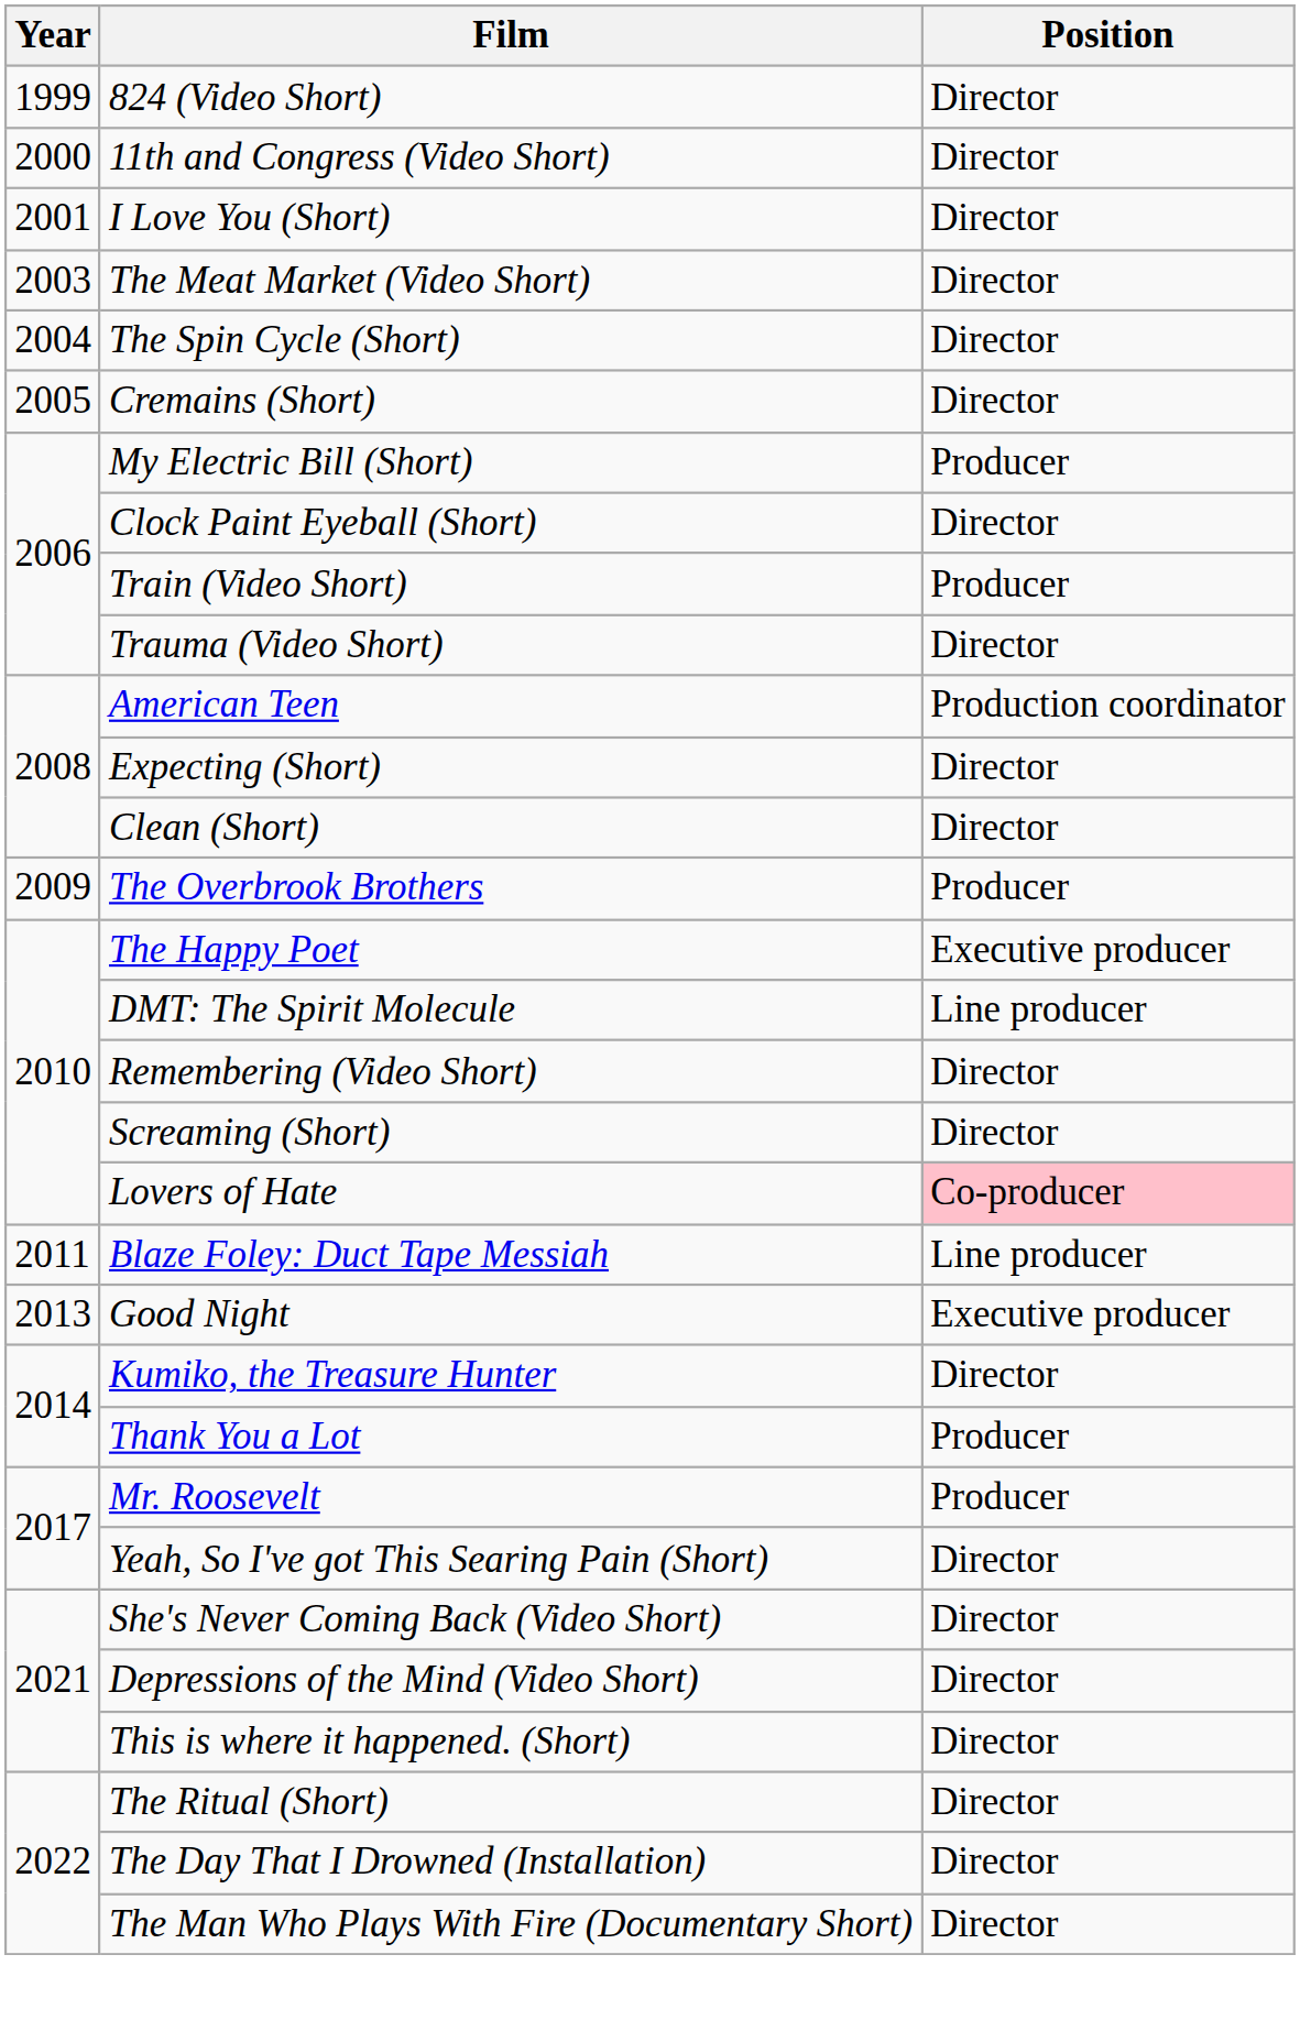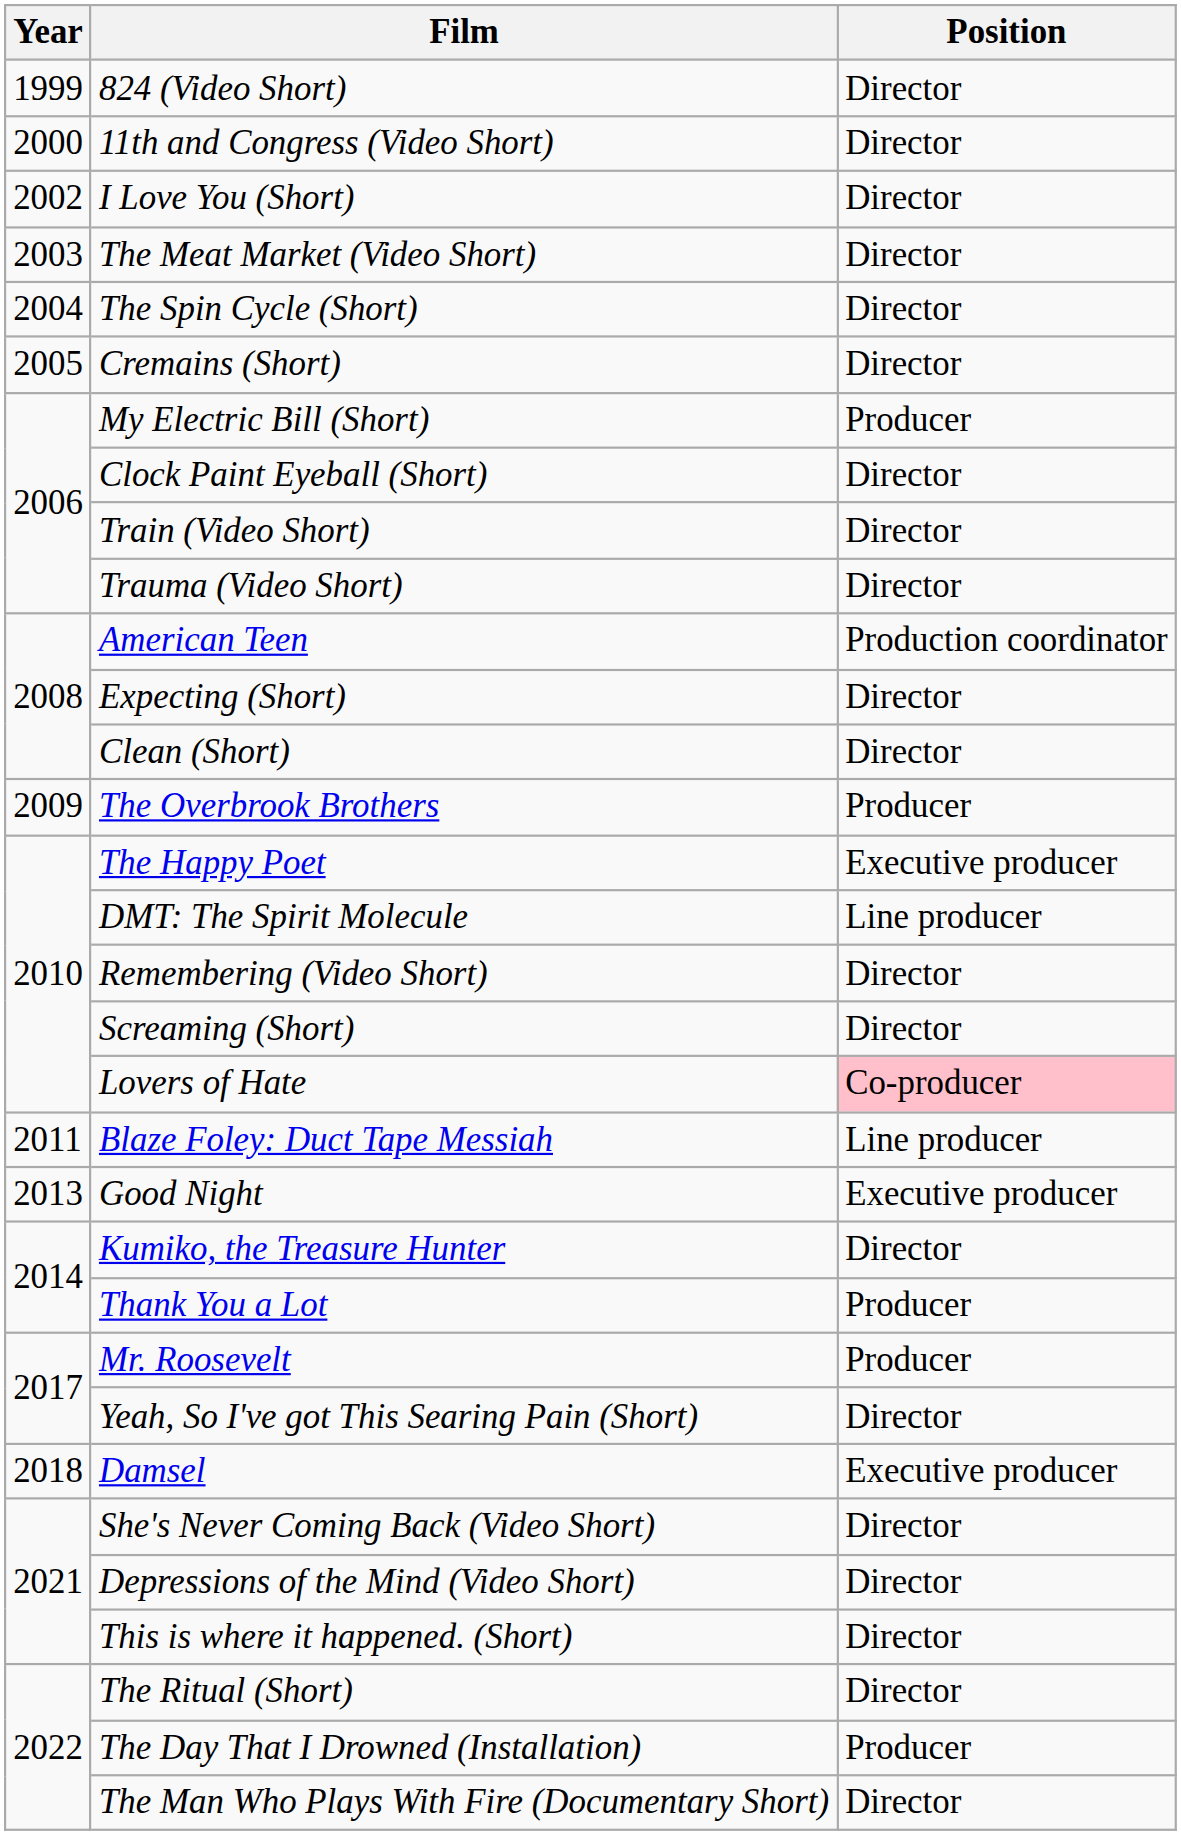I Love You (Short) | Year: 2001 -> 2002
Train (Video Short) | Position: Producer -> Director
+ row: 2018 | Damsel | Executive producer
The Day That I Drowned (Installation) | Position: Director -> Producer
